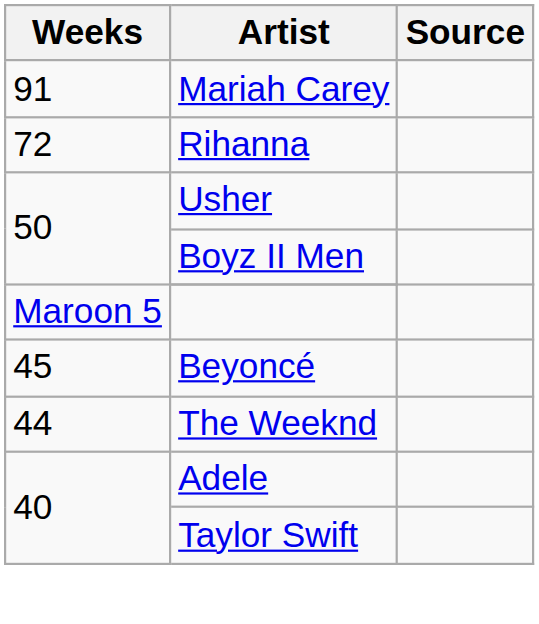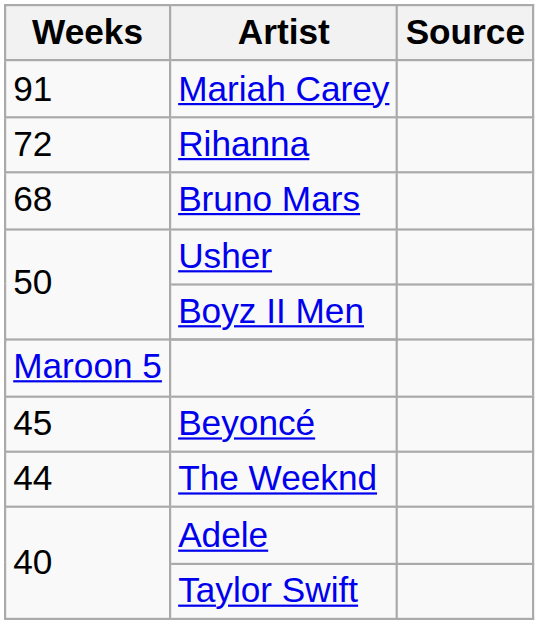+ row: 68 | Bruno Mars
